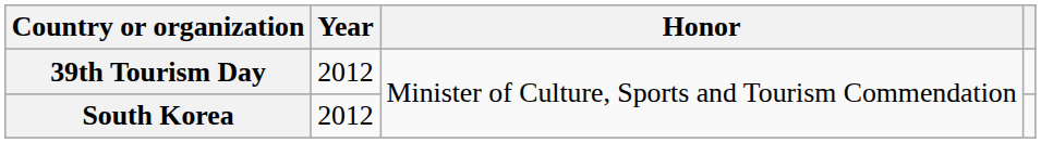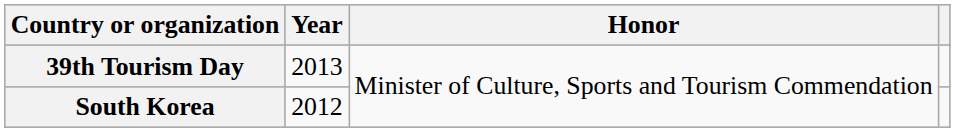39th Tourism Day | Year: 2012 -> 2013
